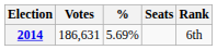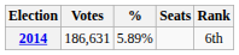2014 | %: 5.69% -> 5.89%
